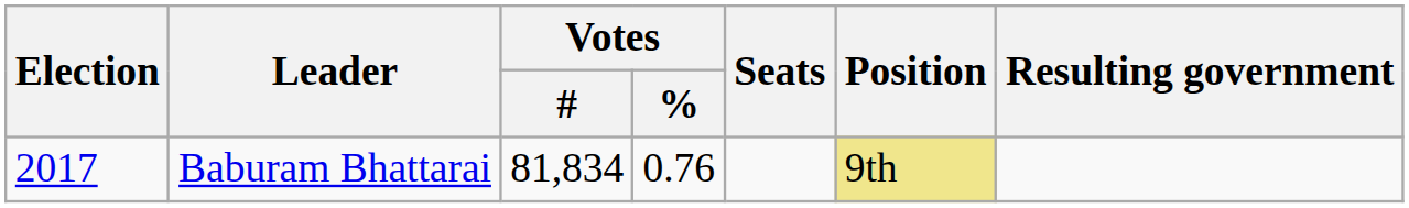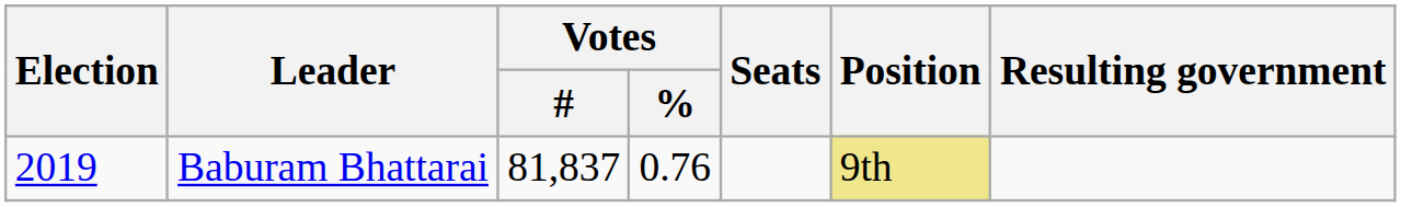Baburam Bhattarai | Election: 2017 -> 2019
Baburam Bhattarai | Votes / #: 81,834 -> 81,837
